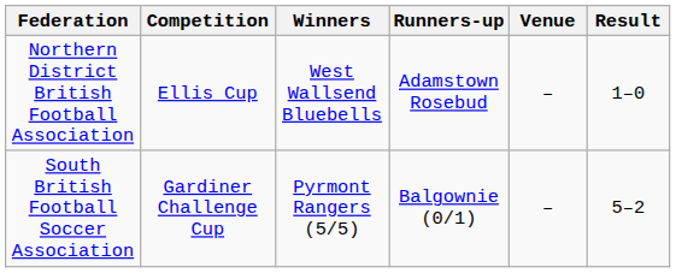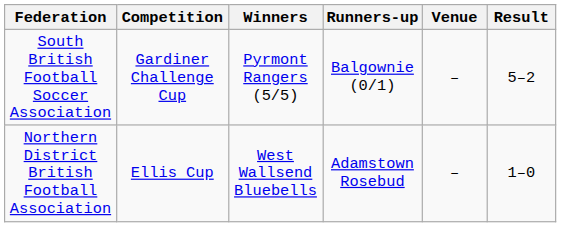rows swapped: Northern District British Football Association <-> South British Football Soccer Association
